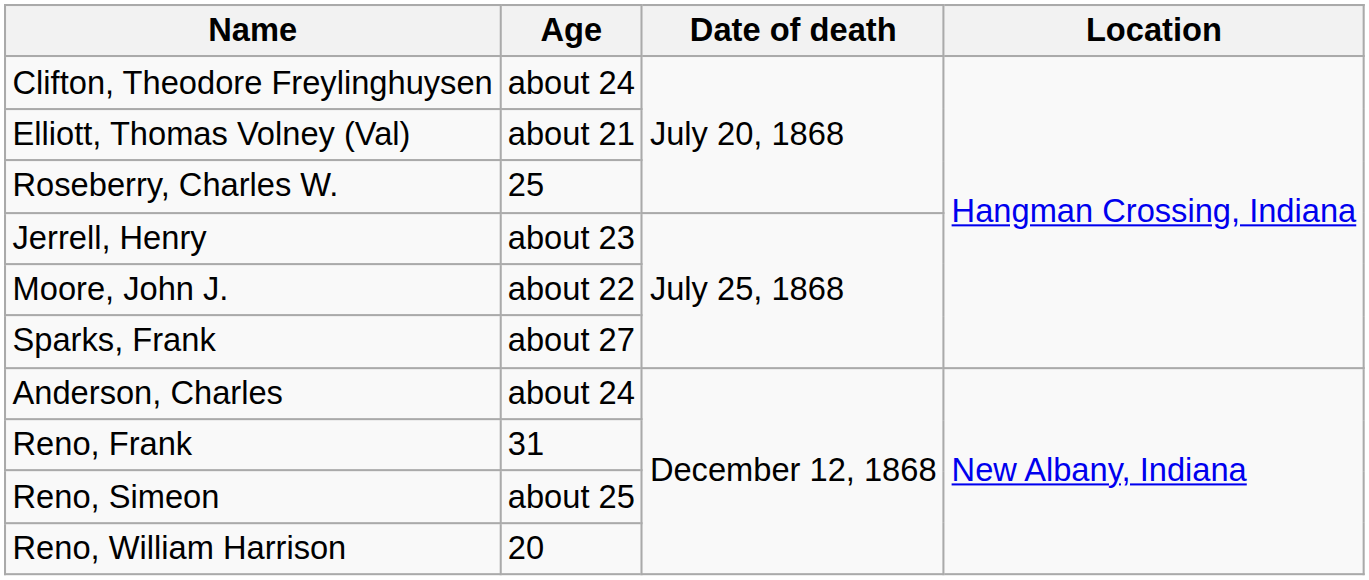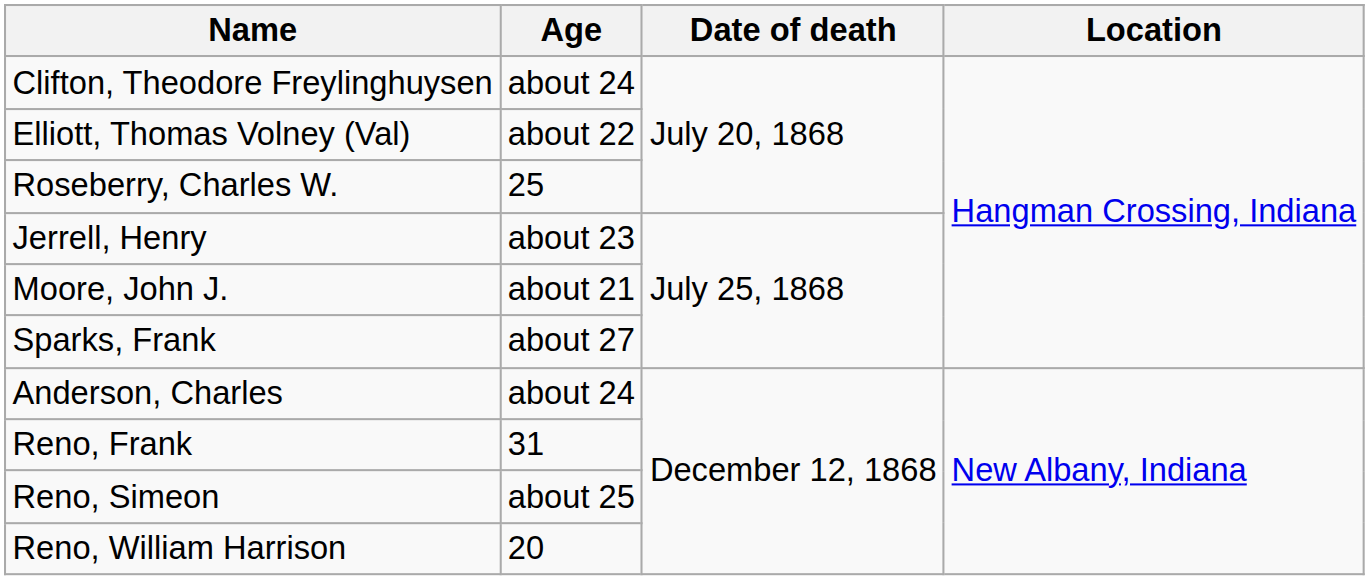Elliott, Thomas Volney (Val) | Age: about 21 -> about 22
Moore, John J. | Age: about 22 -> about 21
